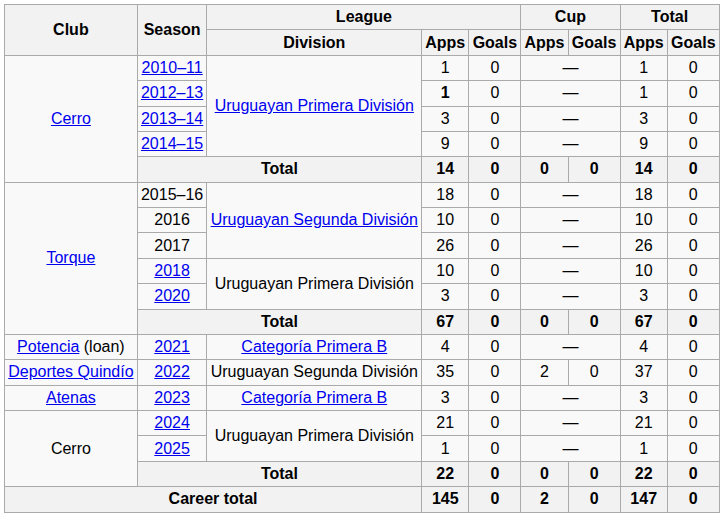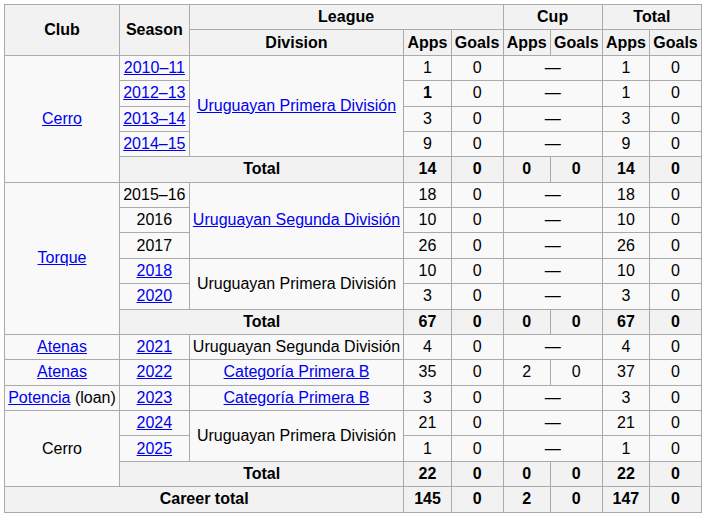2021 | Club: Potencia (loan) -> Atenas
2021 | League / Division: Categoría Primera B -> Uruguayan Segunda División
2022 | Club: Deportes Quindío -> Atenas
2022 | League / Division: Uruguayan Segunda División -> Categoría Primera B
2023 | Club: Atenas -> Potencia (loan)
